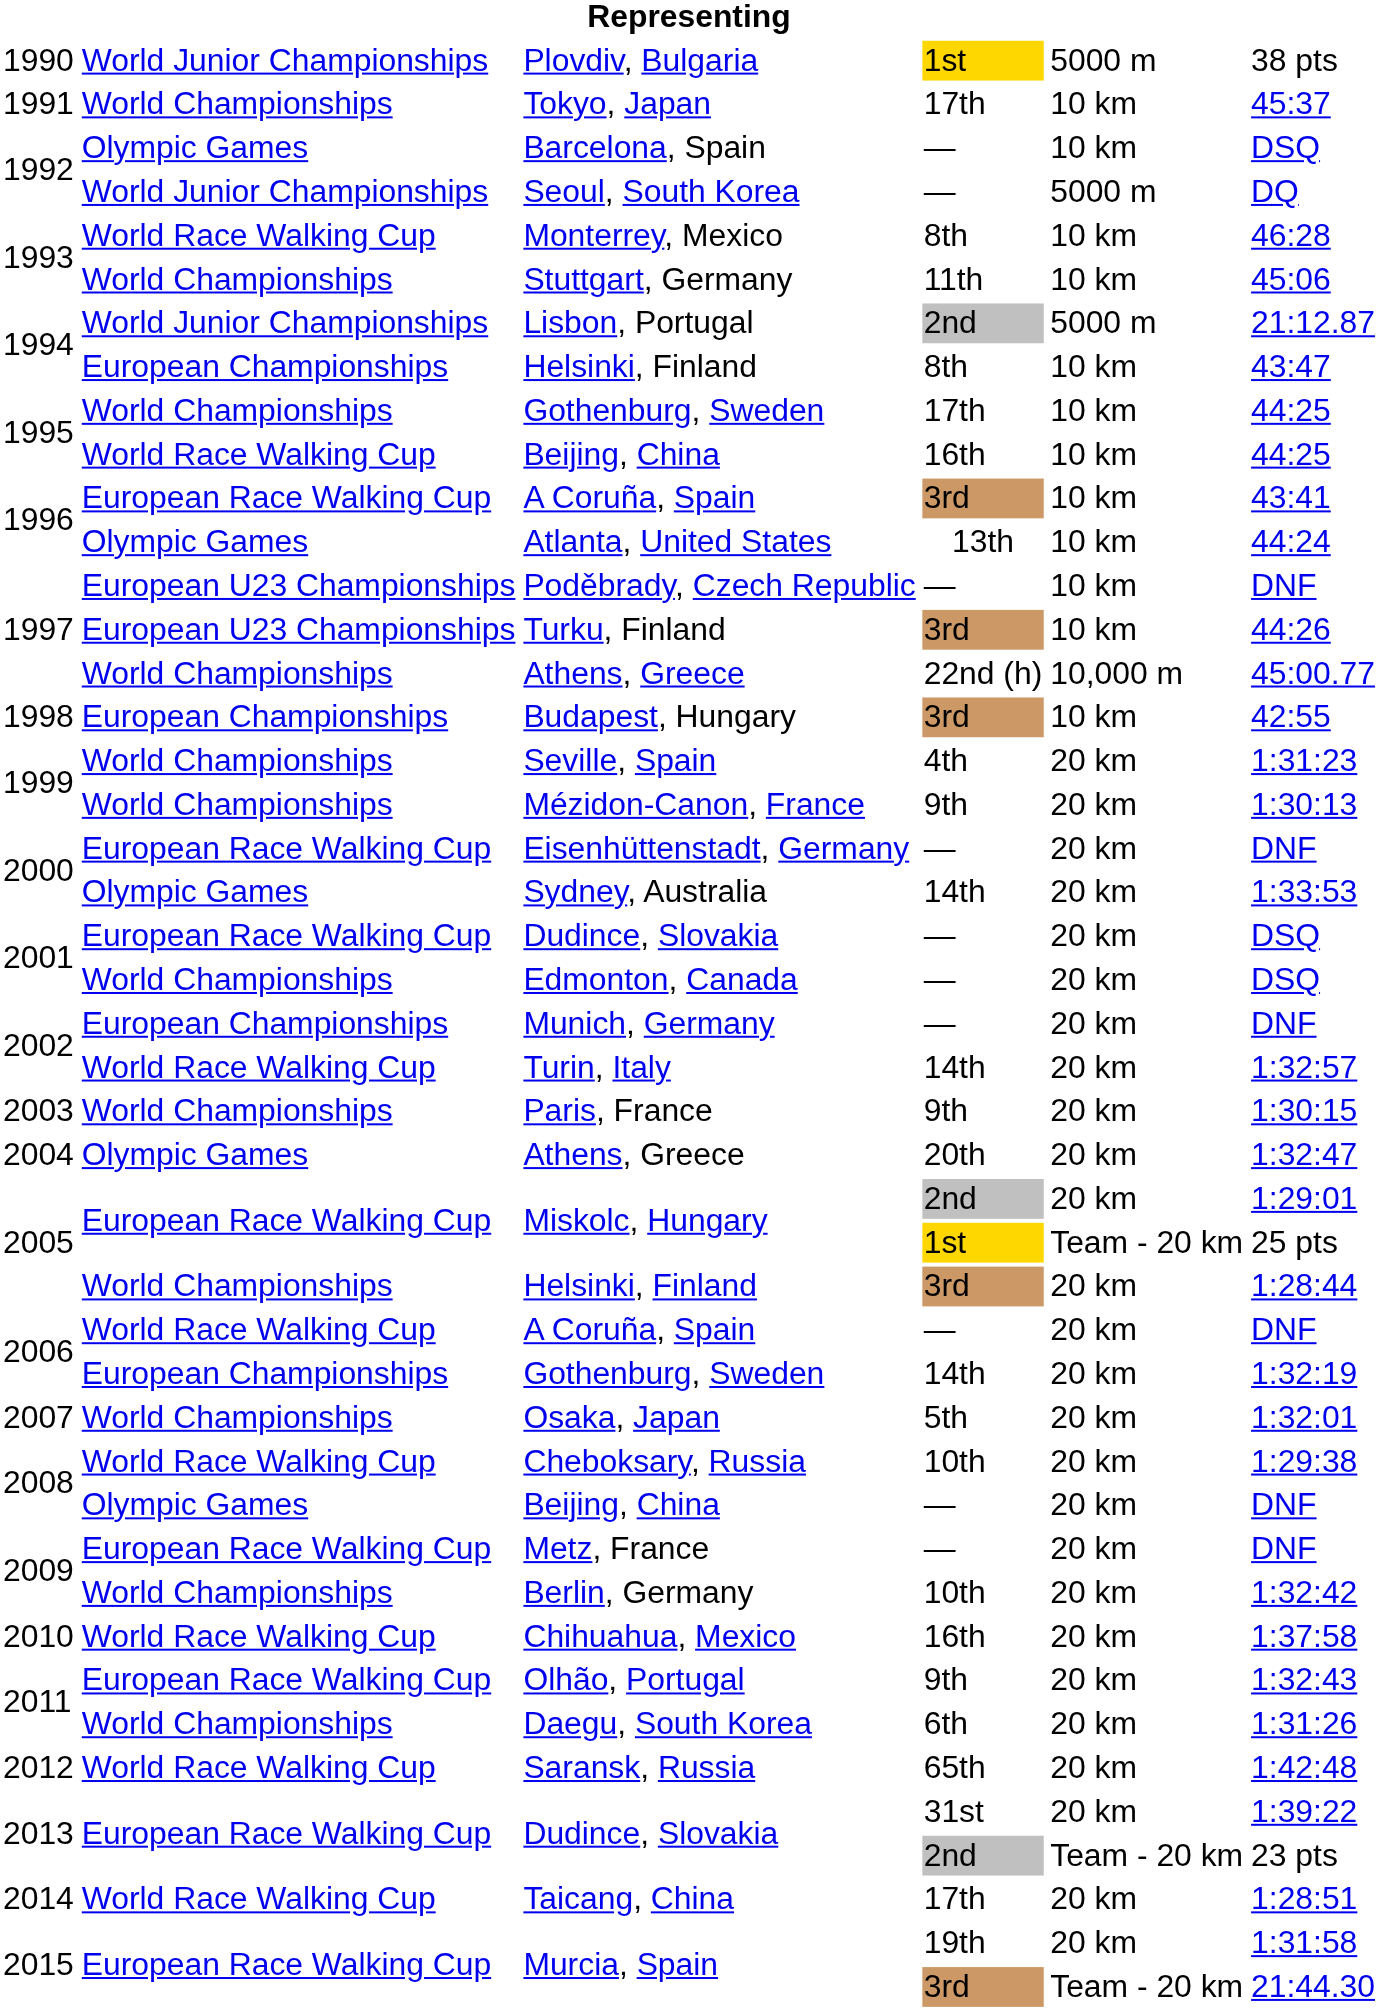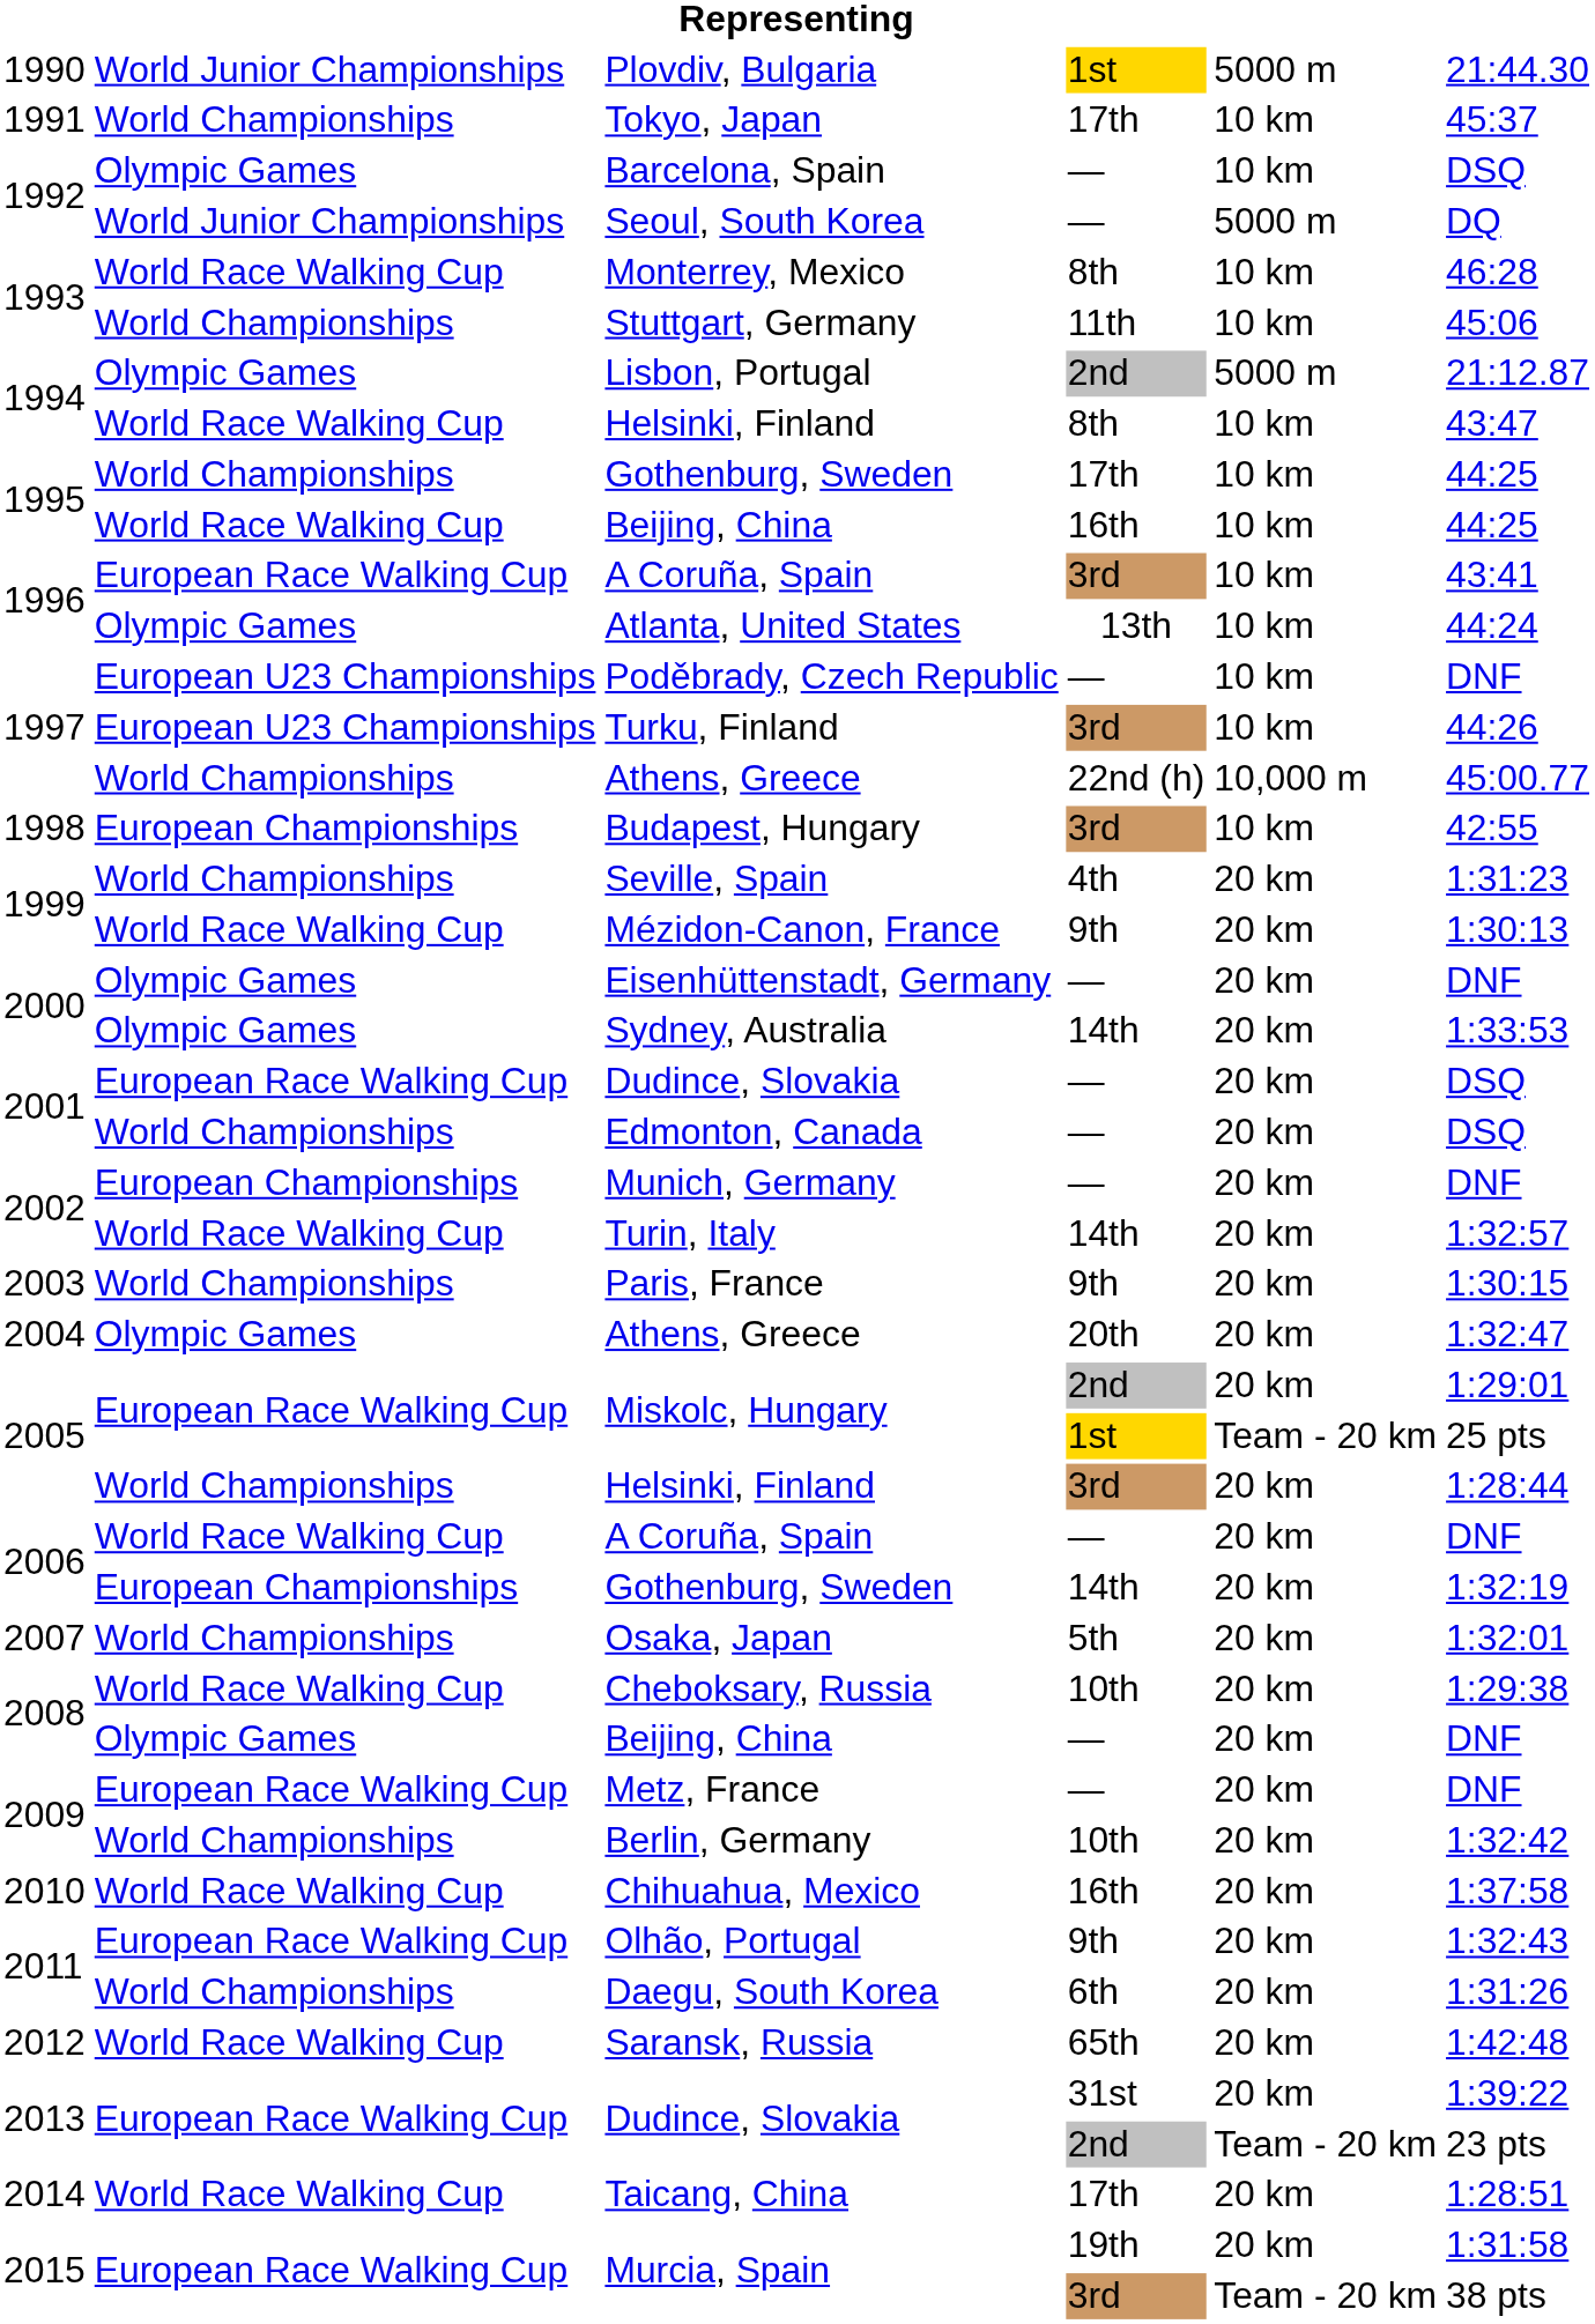Plovdiv, Bulgaria | column 6: 38 pts -> 21:44.30
Lisbon, Portugal | column 2: World Junior Championships -> Olympic Games
Helsinki, Finland / 8th | column 2: European Championships -> World Race Walking Cup
Mézidon-Canon, France | column 2: World Championships -> World Race Walking Cup
Eisenhüttenstadt, Germany | column 2: European Race Walking Cup -> Olympic Games
Murcia, Spain / 3rd | column 6: 21:44.30 -> 38 pts
